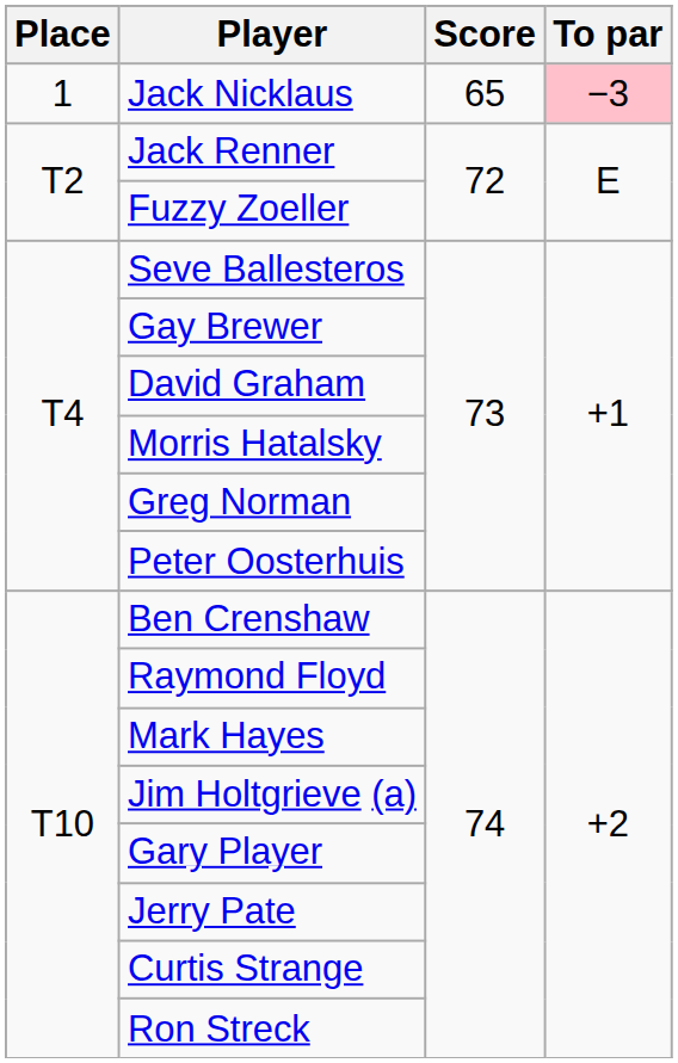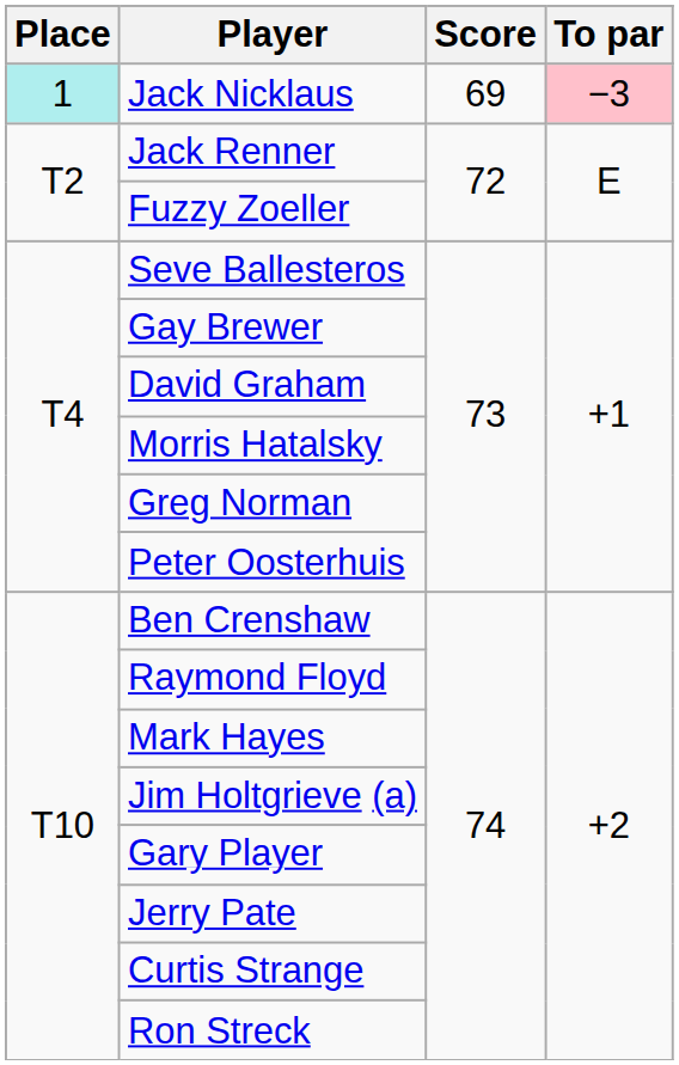Jack Nicklaus | Place: no background -> paleturquoise background
Jack Nicklaus | Score: 65 -> 69
